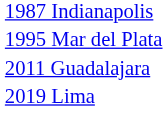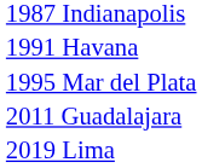+ row: 1991 Havana
